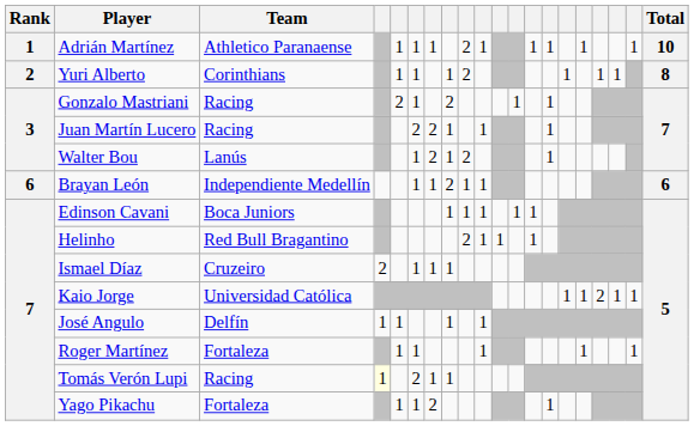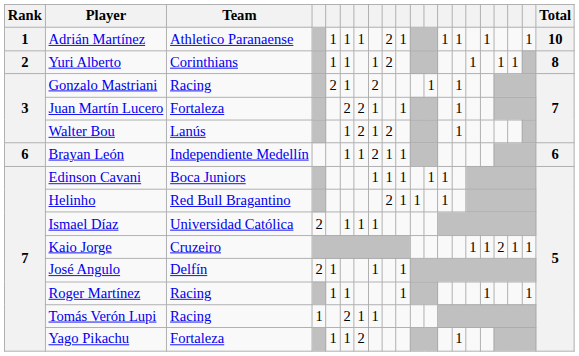Juan Martín Lucero | Team: Racing -> Fortaleza
Ismael Díaz | Team: Cruzeiro -> Universidad Católica
Kaio Jorge | Team: Universidad Católica -> Cruzeiro
José Angulo | column 4: 1 -> 2
Roger Martínez | Team: Fortaleza -> Racing
Tomás Verón Lupi | column 4: lightyellow background -> no background
